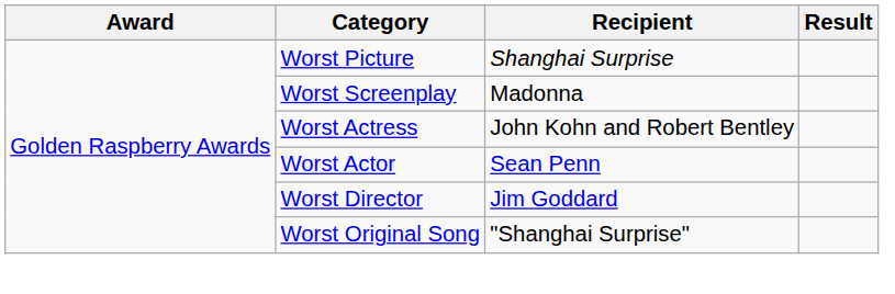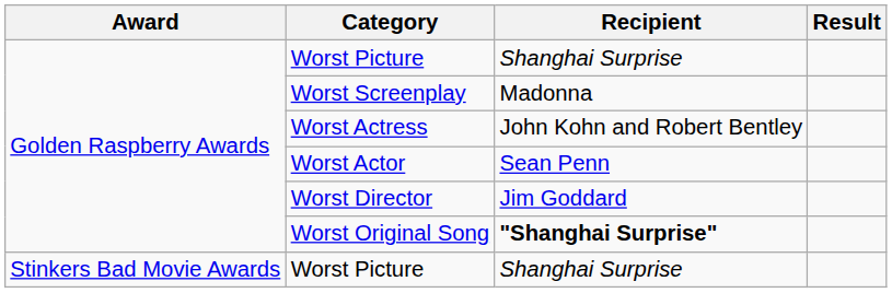Worst Original Song | Recipient: normal -> bold
+ row: Stinkers Bad Movie Awards | Worst Picture | Shanghai Surprise
